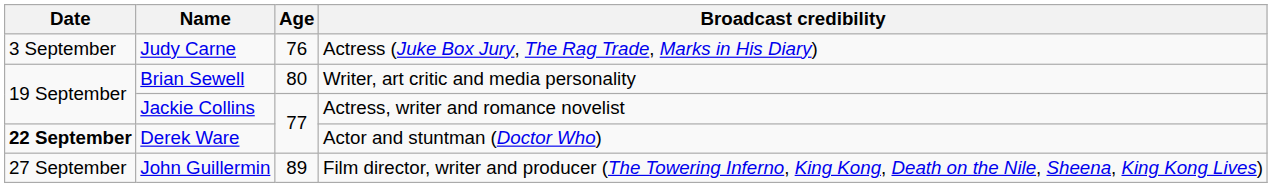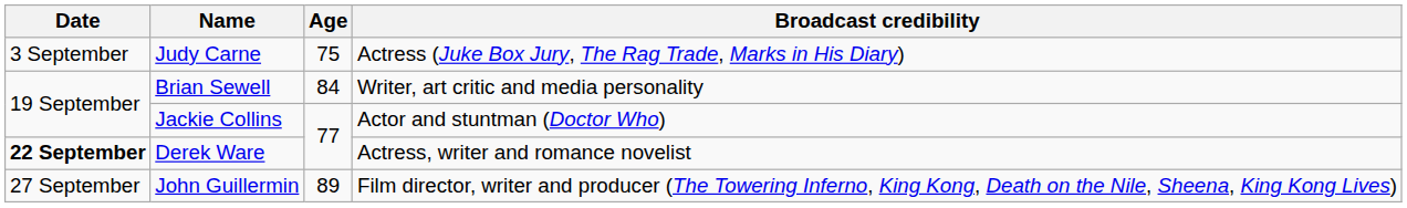Judy Carne | Age: 76 -> 75
Brian Sewell | Age: 80 -> 84
Jackie Collins | Broadcast credibility: Actress, writer and romance novelist -> Actor and stuntman (Doctor Who)
Derek Ware | Broadcast credibility: Actor and stuntman (Doctor Who) -> Actress, writer and romance novelist
